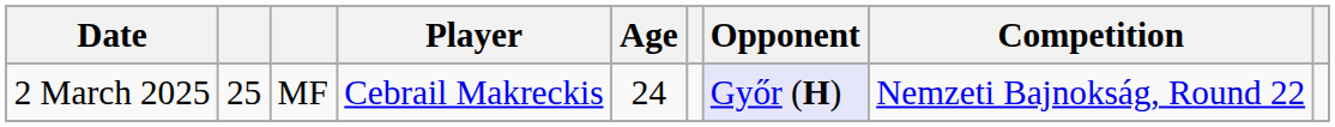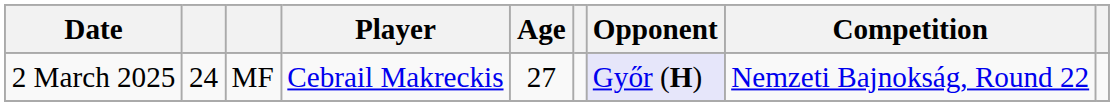2 March 2025 | column 2: 25 -> 24
2 March 2025 | Age: 24 -> 27
